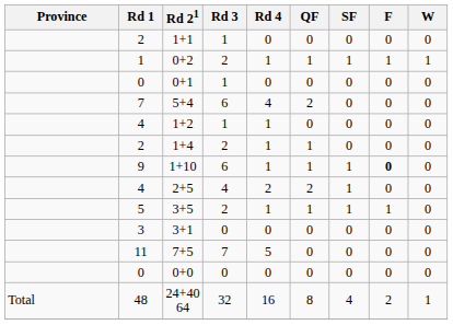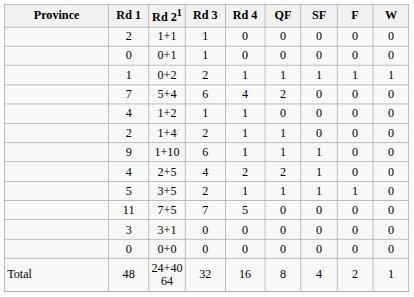rows swapped: 0+1 <-> 0+2
1+10 | F: bold -> normal
rows swapped: 7+5 <-> 3+1
